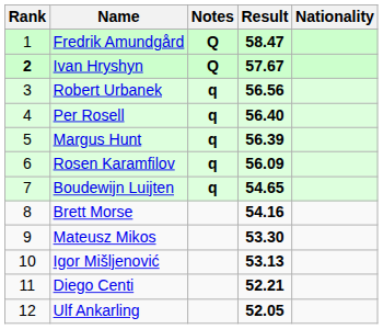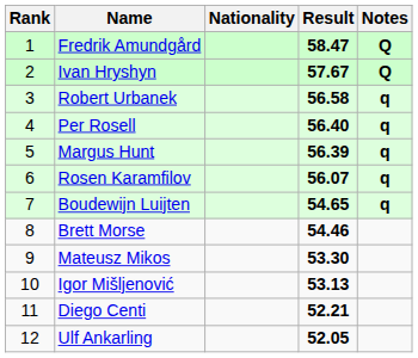columns swapped: Nationality <-> Notes
Ivan Hryshyn | Rank: bold -> normal
Robert Urbanek | Result: 56.56 -> 56.58
Rosen Karamfilov | Result: 56.09 -> 56.07
Brett Morse | Result: 54.16 -> 54.46
